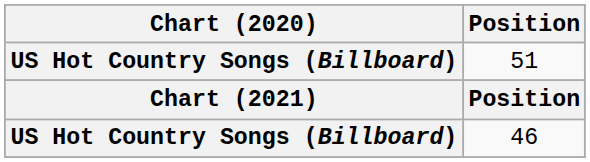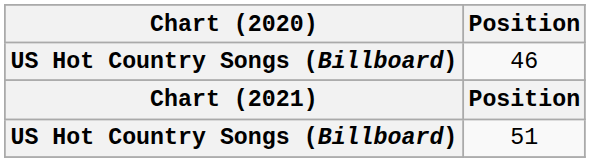rows swapped: 51 <-> 46
